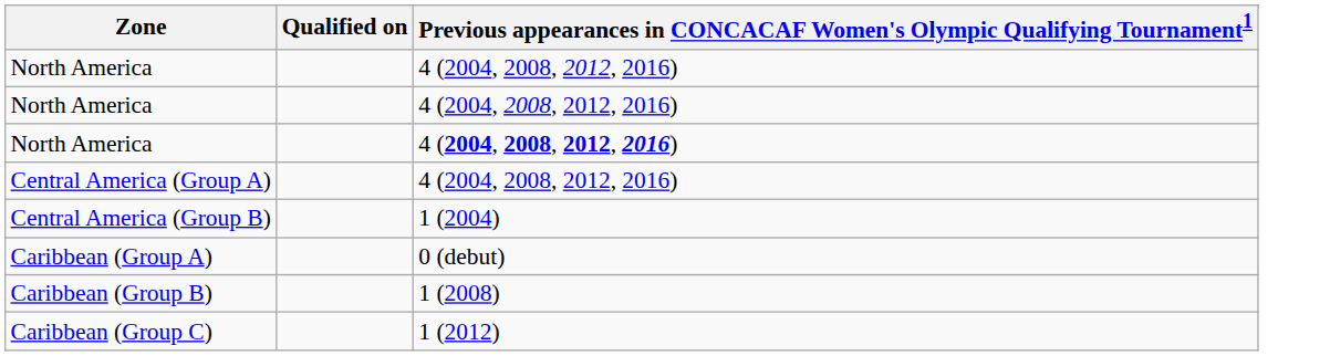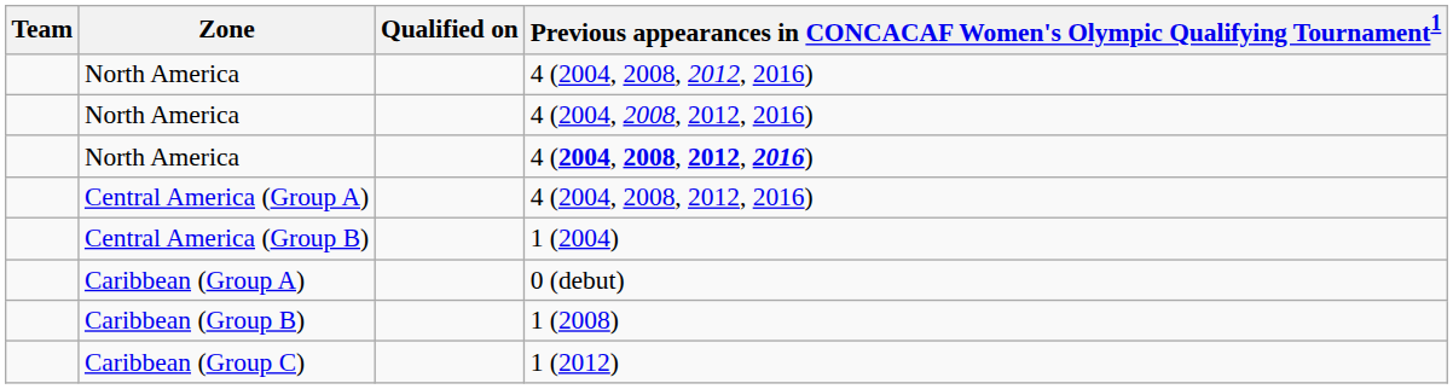+ column: Team
